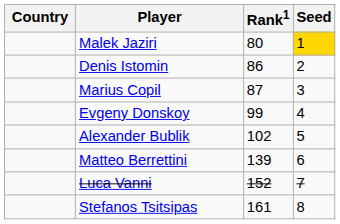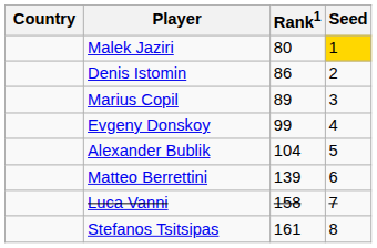Marius Copil | Rank1: 87 -> 89
Alexander Bublik | Rank1: 102 -> 104
Luca Vanni | Rank1: 152 -> 158
